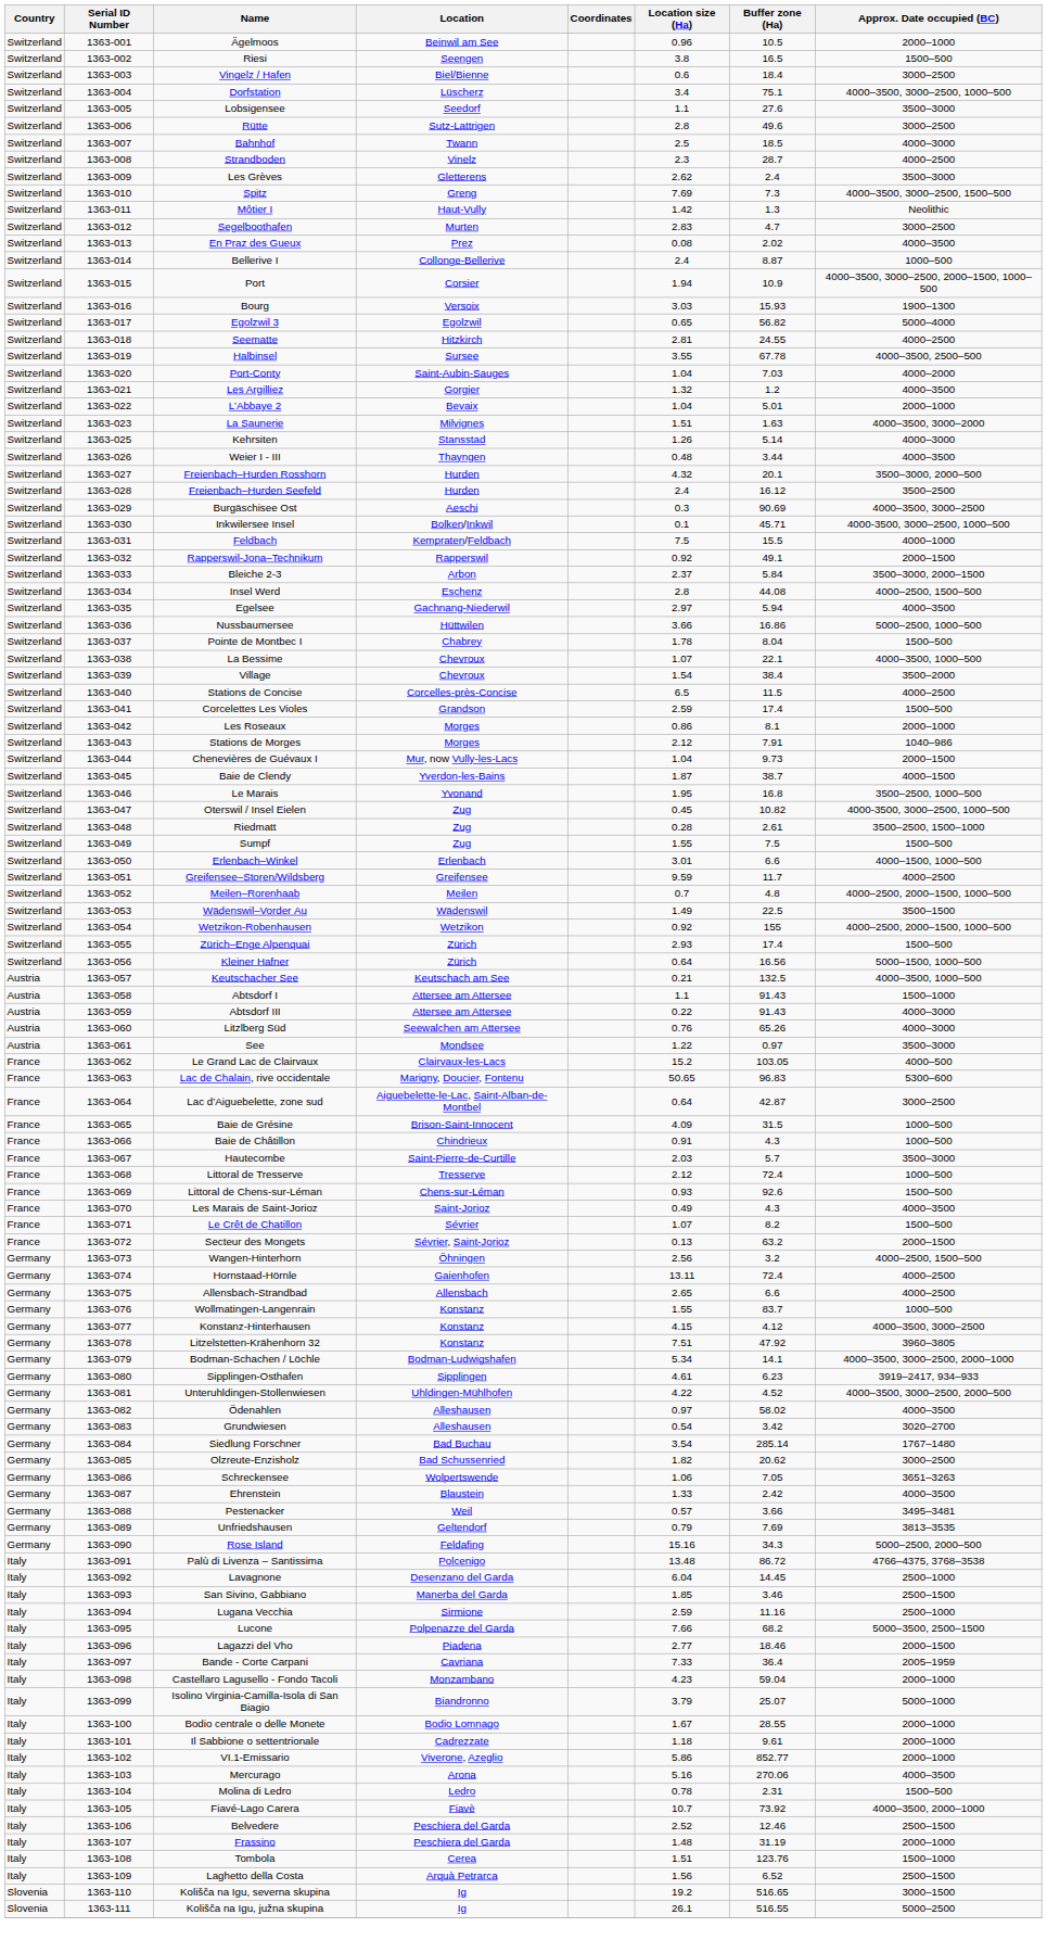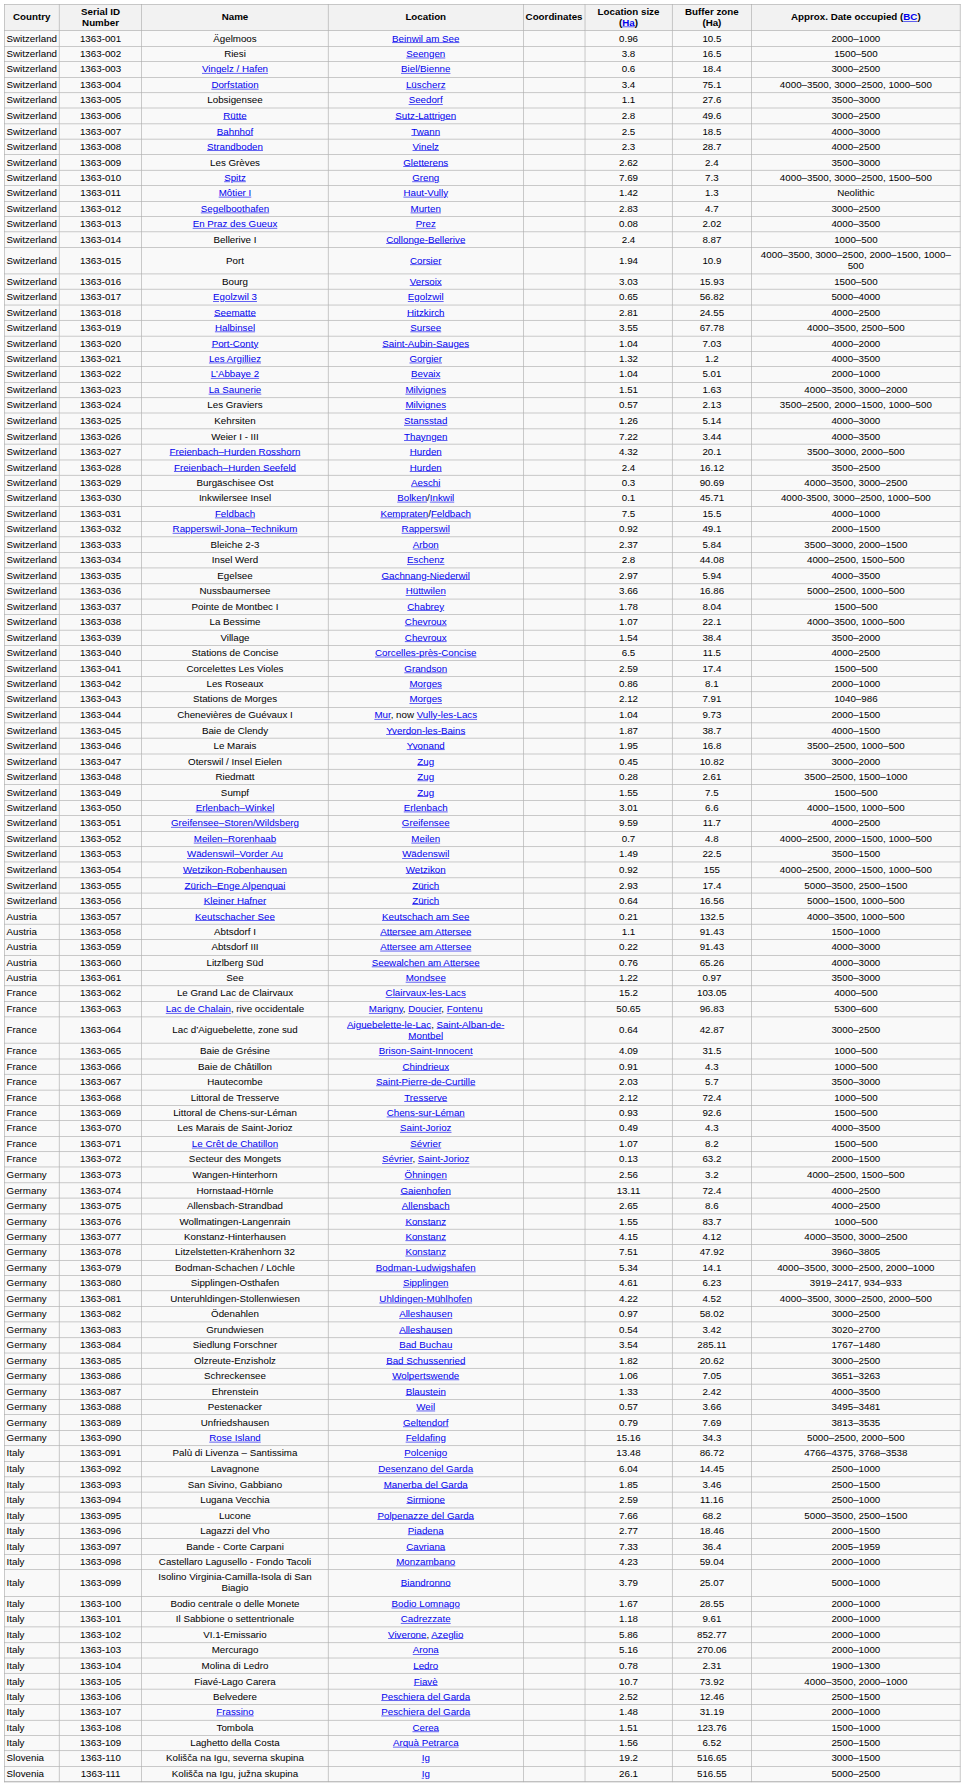Bourg | Approx. Date occupied (BC): 1900–1300 -> 1500–500
+ row: Switzerland | 1363-024 | Les Graviers | Milvignes | 0.57 | 2.13 | 3500–2500, 2000–1500, 1000–500
Weier I - III | Location size (Ha): 0.48 -> 7.22
Oterswil / Insel Eielen | Approx. Date occupied (BC): 4000-3500, 3000–2500, 1000–500 -> 3000–2000
Zürich–Enge Alpenquai | Approx. Date occupied (BC): 1500–500 -> 5000–3500, 2500–1500
Allensbach-Strandbad | Buffer zone (Ha): 6.6 -> 8.6
Ödenahlen | Approx. Date occupied (BC): 4000–3500 -> 3000–2500
Siedlung Forschner | Buffer zone (Ha): 285.14 -> 285.11
Mercurago | Approx. Date occupied (BC): 4000–3500 -> 2000–1000
Molina di Ledro | Approx. Date occupied (BC): 1500–500 -> 1900–1300
